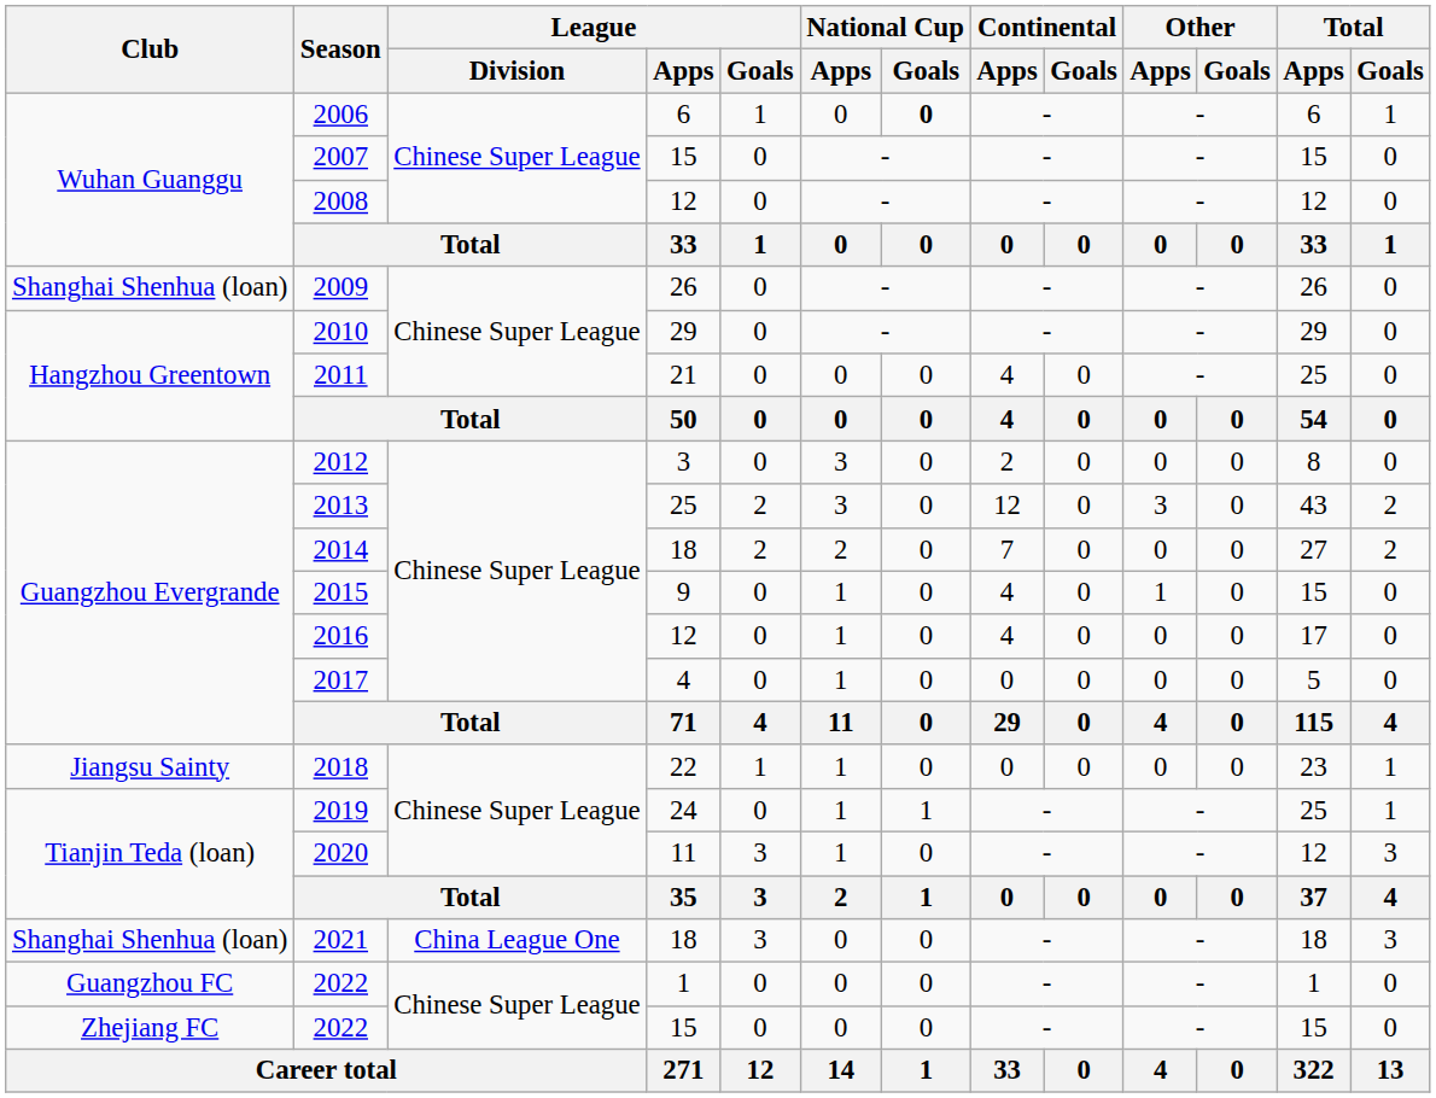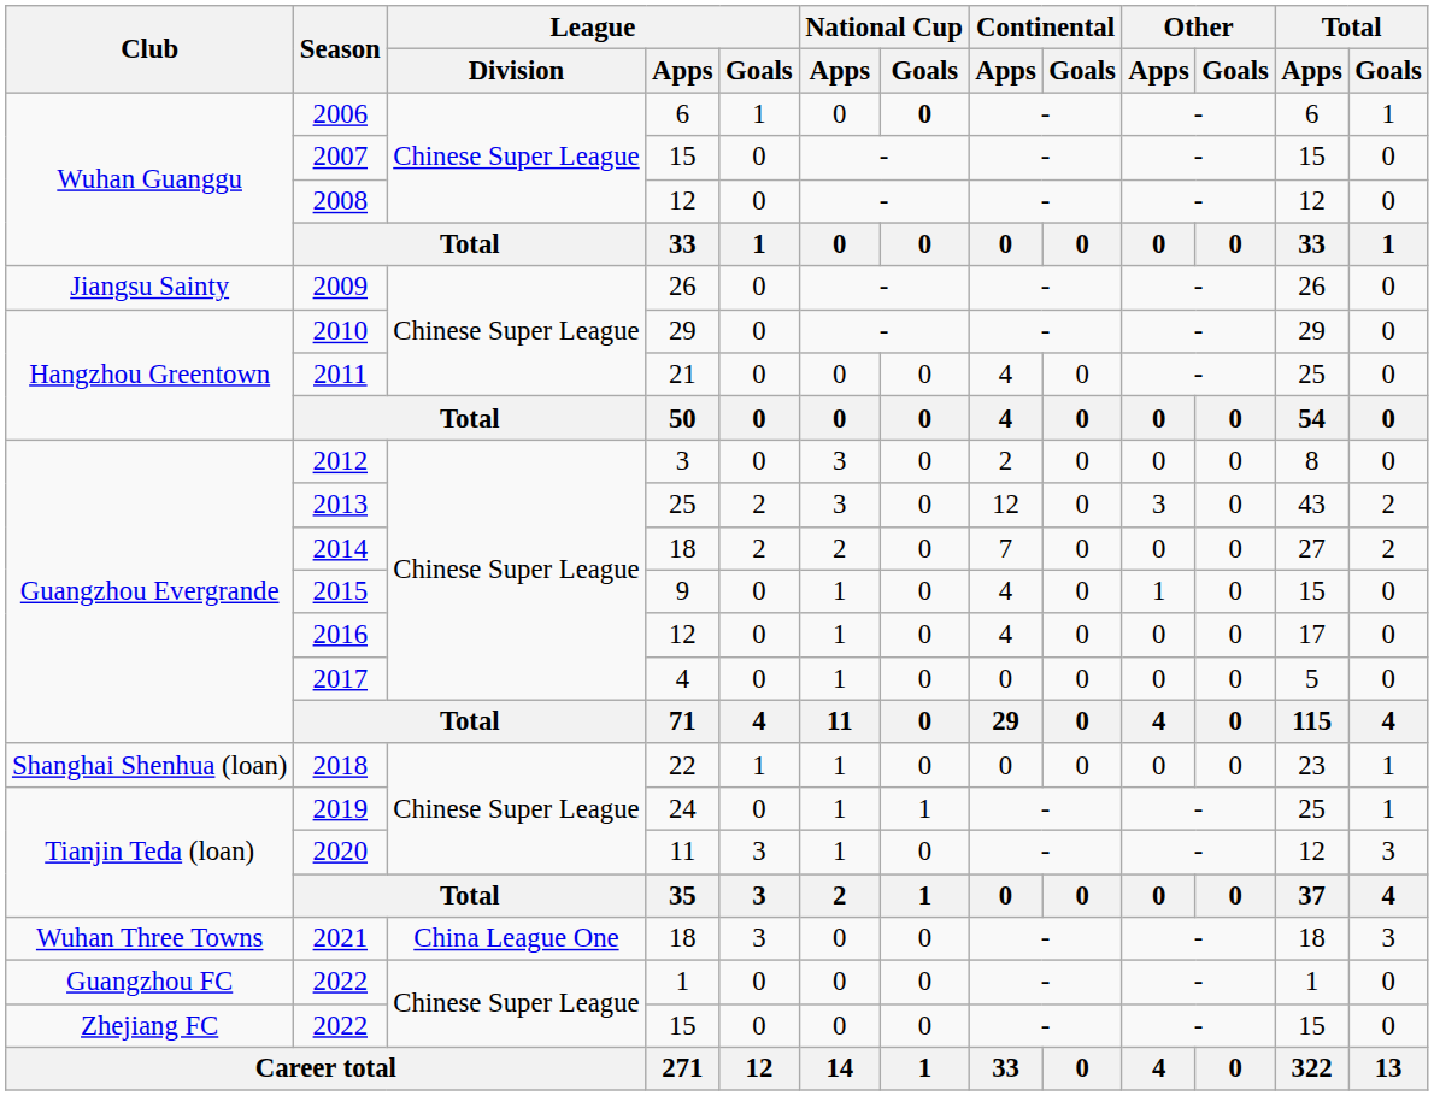2009 | Club: Shanghai Shenhua (loan) -> Jiangsu Sainty
2018 | Club: Jiangsu Sainty -> Shanghai Shenhua (loan)
2021 | Club: Shanghai Shenhua (loan) -> Wuhan Three Towns
